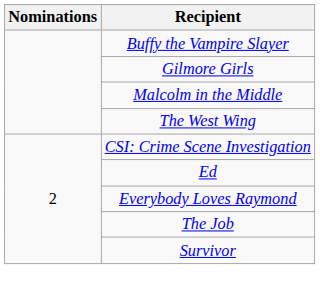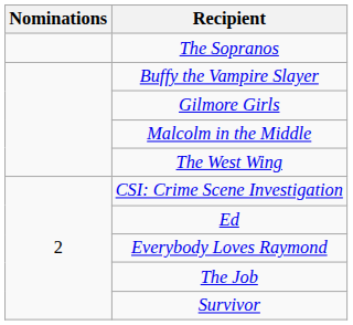+ row: The Sopranos
